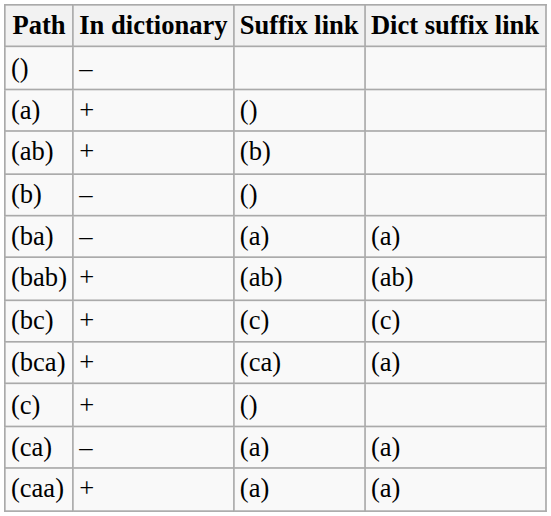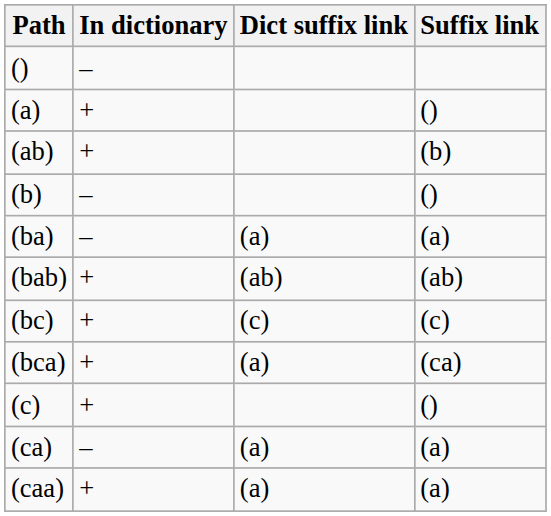columns swapped: Suffix link <-> Dict suffix link
